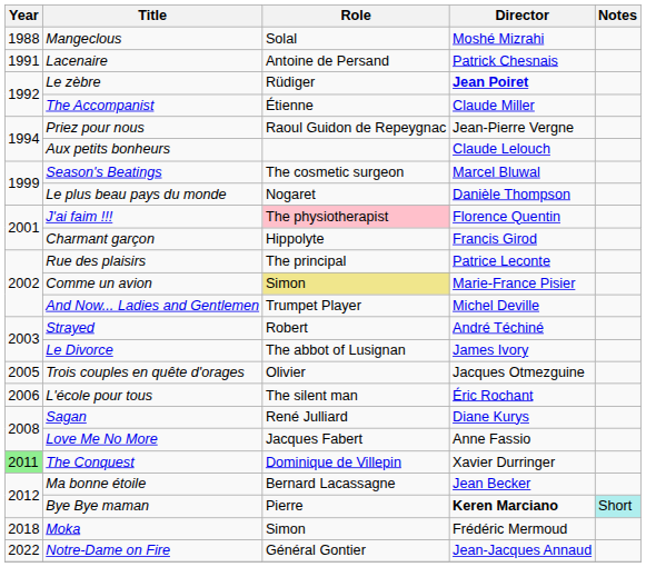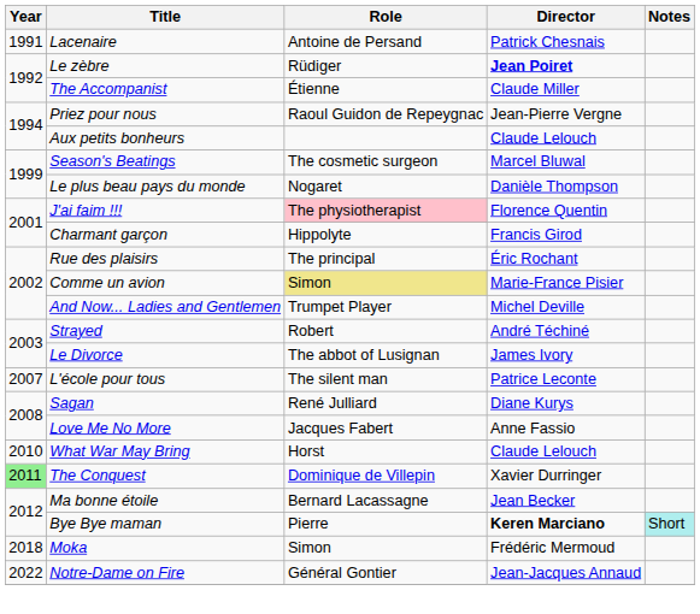- row: 1988 | Mangeclous | Solal | Moshé Mizrahi
Rue des plaisirs | Director: Patrice Leconte -> Éric Rochant
- row: 2005 | Trois couples en quête d'orages | Olivier | Jacques Otmezguine
L'école pour tous | Year: 2006 -> 2007
L'école pour tous | Director: Éric Rochant -> Patrice Leconte
+ row: 2010 | What War May Bring | Horst | Claude Lelouch
